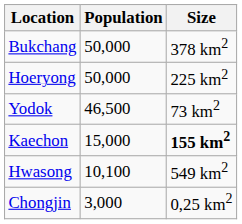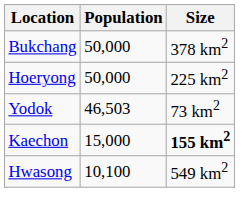Yodok | Population: 46,500 -> 46,503
- row: Chongjin | 3,000 | 0,25 km2
